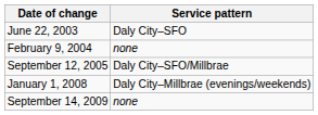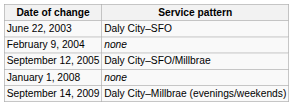January 1, 2008 | Service pattern: Daly City–Millbrae (evenings/weekends) -> none
September 14, 2009 | Service pattern: none -> Daly City–Millbrae (evenings/weekends)
